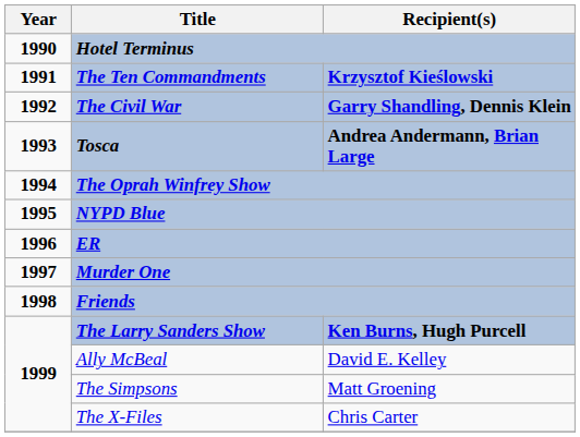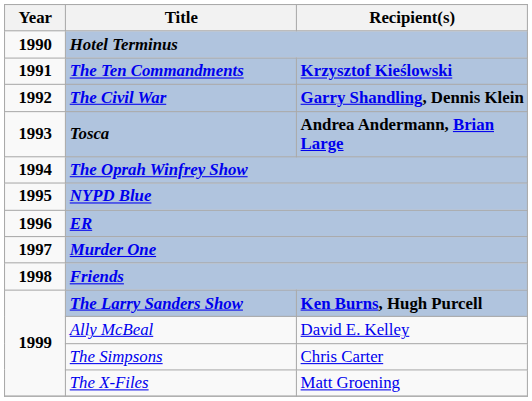The Simpsons | Recipient(s): Matt Groening -> Chris Carter
The X-Files | Recipient(s): Chris Carter -> Matt Groening
